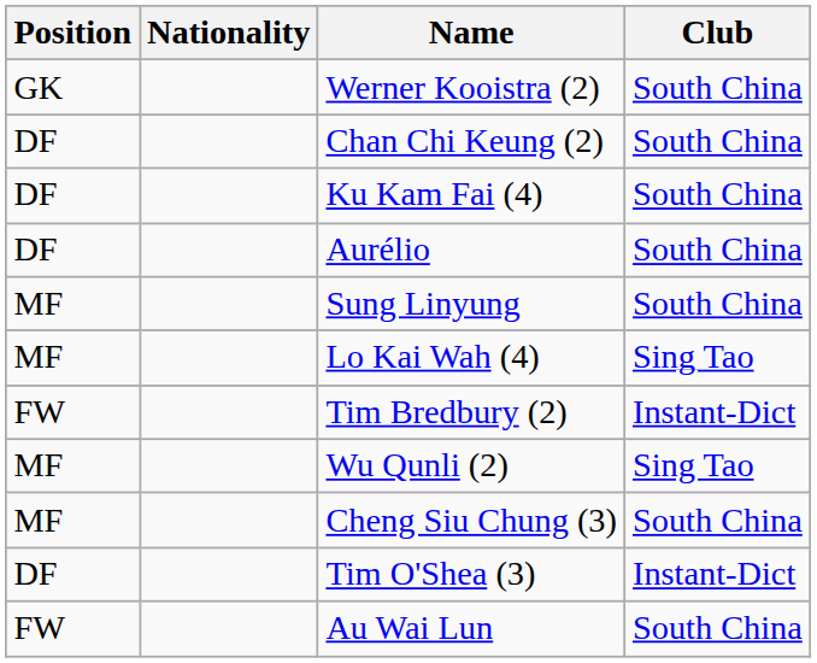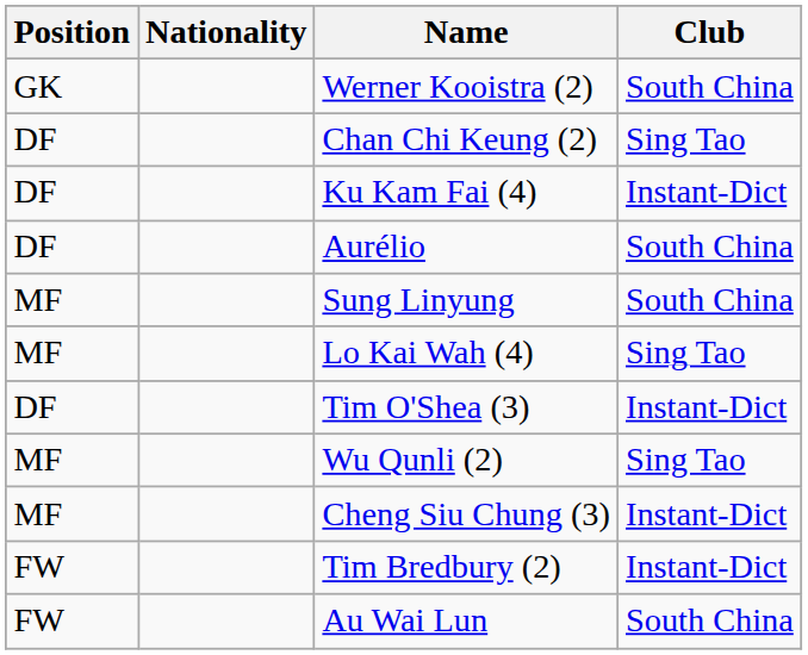Chan Chi Keung (2) | Club: South China -> Sing Tao
Ku Kam Fai (4) | Club: South China -> Instant-Dict
rows swapped: Tim O'Shea (3) <-> Tim Bredbury (2)
Cheng Siu Chung (3) | Club: South China -> Instant-Dict
